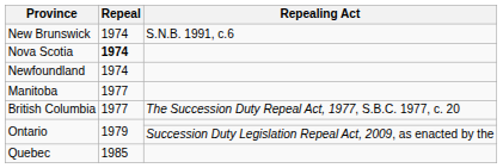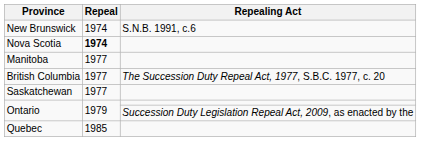- row: Newfoundland | 1974
+ row: Saskatchewan | 1977
